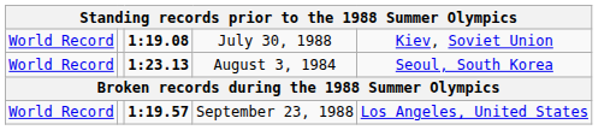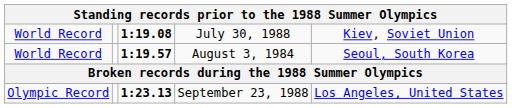August 3, 1984 | column 3: 1:23.13 -> 1:19.57
September 23, 1988 | column 1: World Record -> Olympic Record
September 23, 1988 | column 3: 1:19.57 -> 1:23.13
